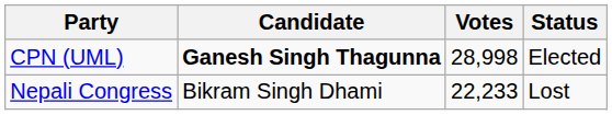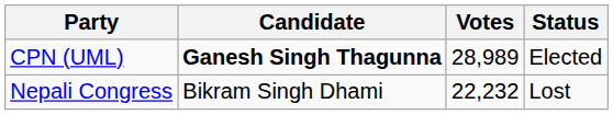CPN (UML) | Votes: 28,998 -> 28,989
Nepali Congress | Votes: 22,233 -> 22,232
